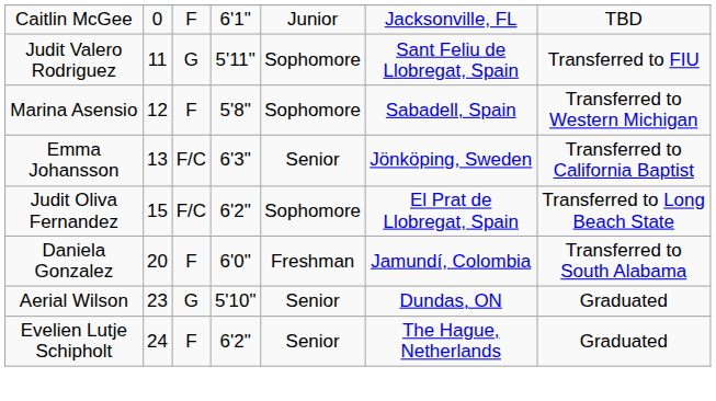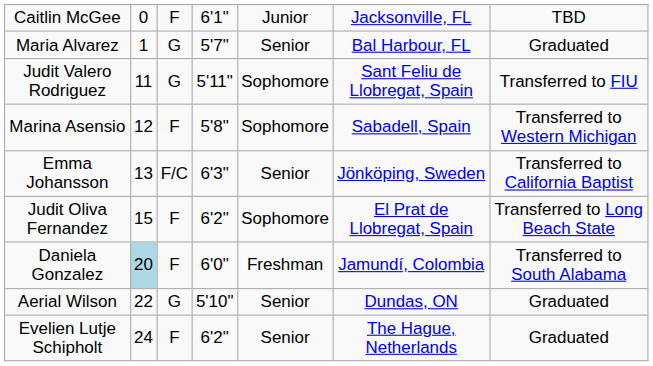+ row: Maria Alvarez | 1 | G | 5'7" | Senior | Bal Harbour, FL | Graduated
Judit Oliva Fernandez | column 3: F/C -> F
Daniela Gonzalez | column 2: no background -> lightblue background
Aerial Wilson | column 2: 23 -> 22
